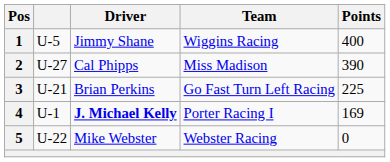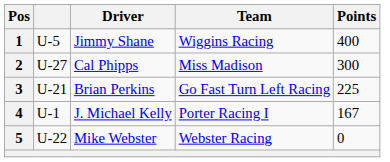2 | Points: 390 -> 300
4 | Driver: bold -> normal
4 | Points: 169 -> 167
